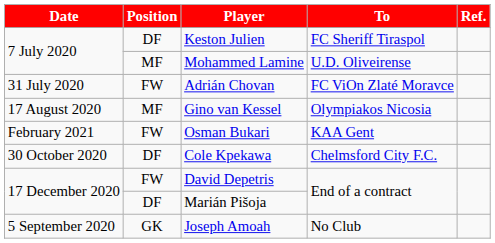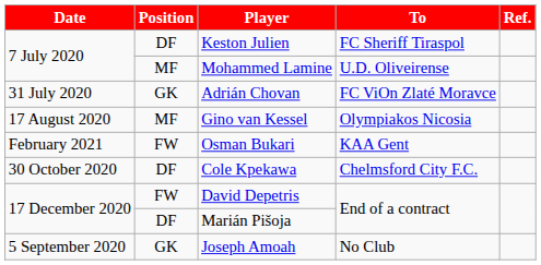Adrián Chovan | Position: FW -> GK
